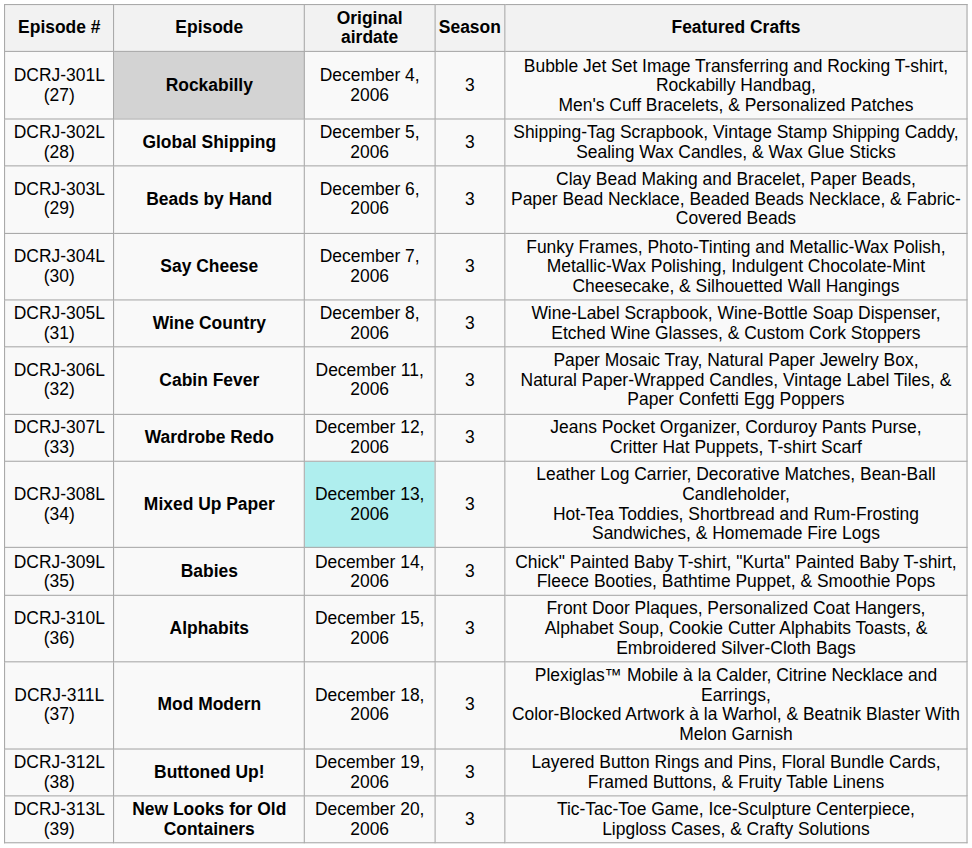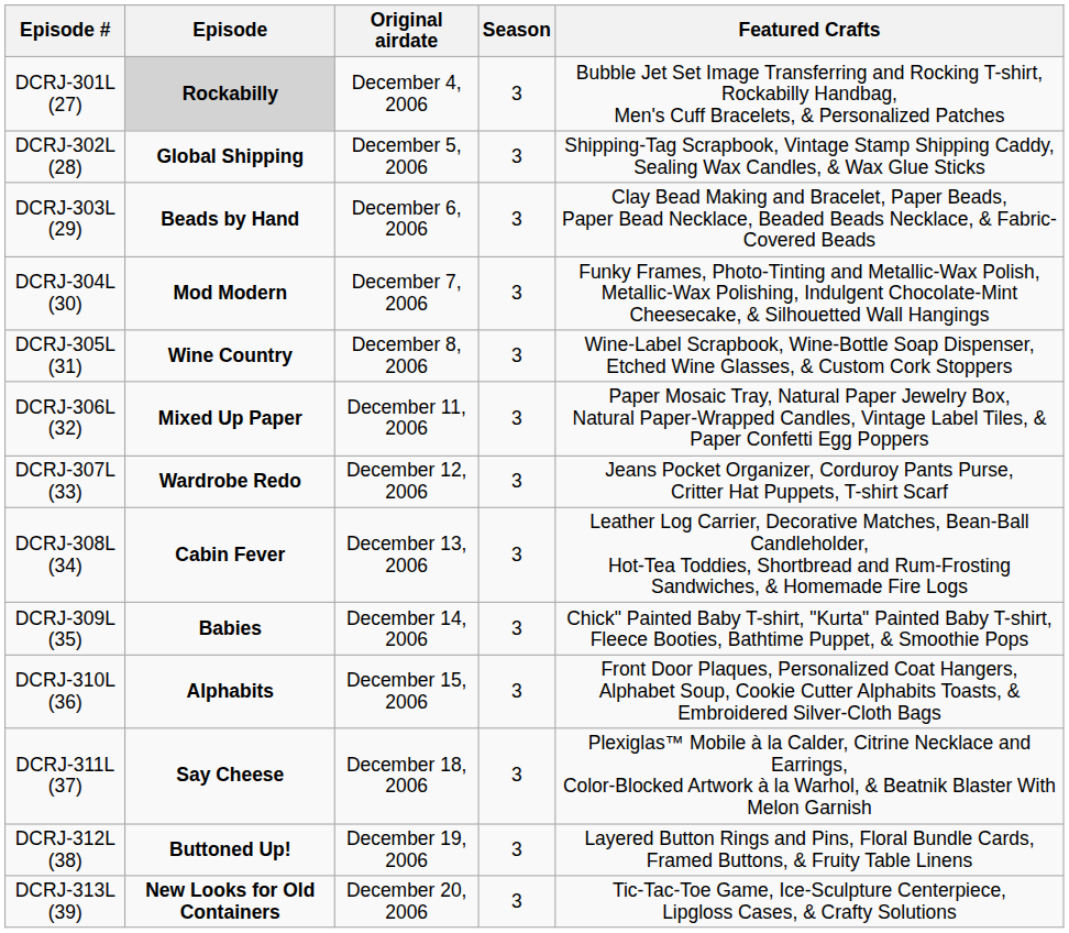DCRJ-304L (30) | Episode: Say Cheese -> Mod Modern
DCRJ-306L (32) | Episode: Cabin Fever -> Mixed Up Paper
DCRJ-308L (34) | Episode: Mixed Up Paper -> Cabin Fever
DCRJ-308L (34) | Original airdate: paleturquoise background -> no background
DCRJ-311L (37) | Episode: Mod Modern -> Say Cheese
